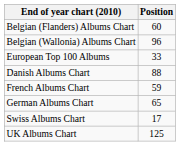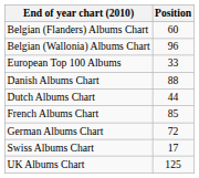+ row: Dutch Albums Chart | 44
French Albums Chart | Position: 59 -> 85
German Albums Chart | Position: 65 -> 72
